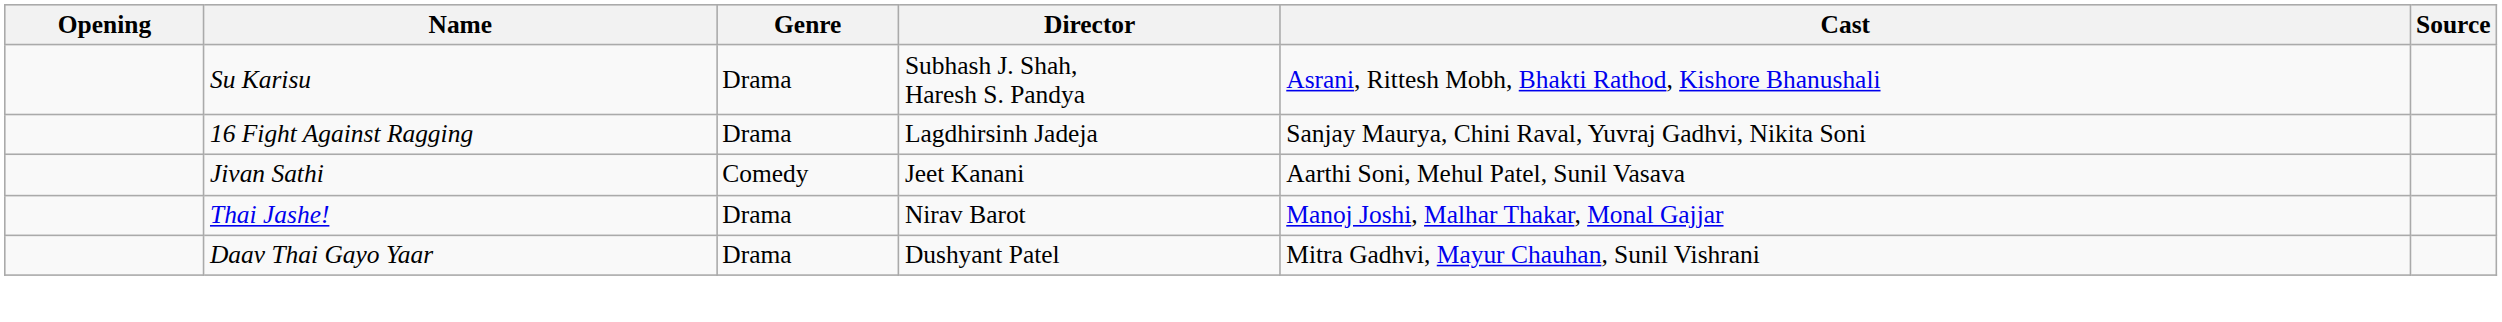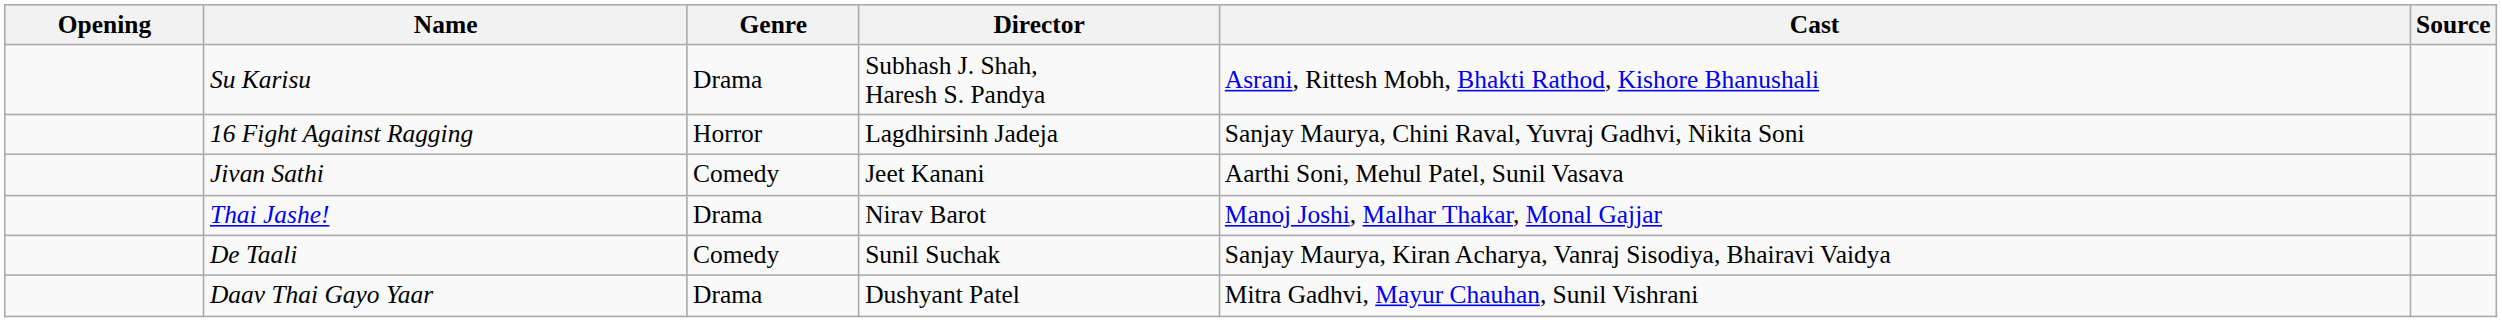16 Fight Against Ragging | Genre: Drama -> Horror
+ row: De Taali | Comedy | Sunil Suchak | Sanjay Maurya, Kiran Acharya, Vanraj Sisodiya, Bhairavi Vaidya
